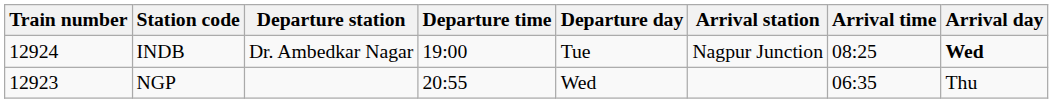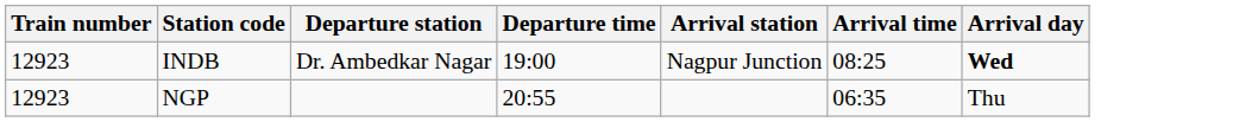- column: Departure day | Tue | Wed
INDB | Train number: 12924 -> 12923
